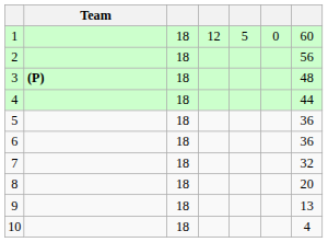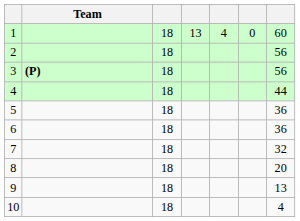1 | column 4: 12 -> 13
1 | column 5: 5 -> 4
3 | column 7: 48 -> 56
